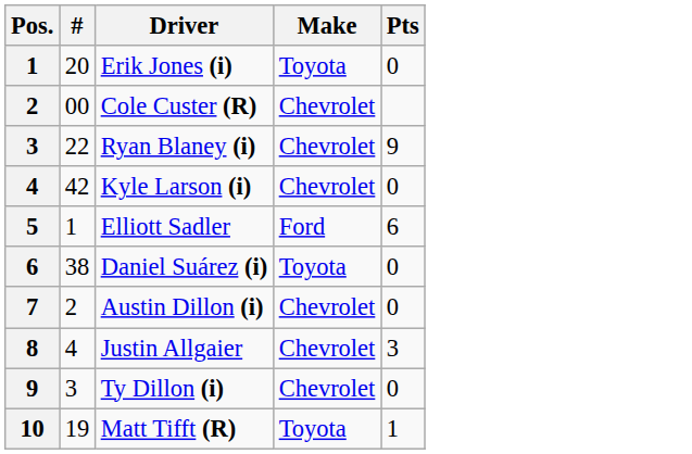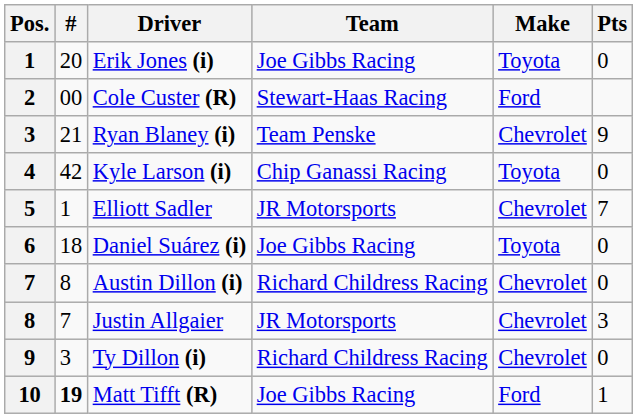+ column: Team | Joe Gibbs Racing | Stewart-Haas Racing | Team Penske | Chip Ganassi Racing | JR Motorsports | Joe Gibbs Racing | Richard Childress Racing | JR Motorsports | Richard Childress Racing | Joe Gibbs Racing
Cole Custer (R) | Make: Chevrolet -> Ford
Ryan Blaney (i) | #: 22 -> 21
Kyle Larson (i) | Make: Chevrolet -> Toyota
Elliott Sadler | Make: Ford -> Chevrolet
Elliott Sadler | Pts: 6 -> 7
Daniel Suárez (i) | #: 38 -> 18
Austin Dillon (i) | #: 2 -> 8
Justin Allgaier | #: 4 -> 7
Matt Tifft (R) | #: normal -> bold
Matt Tifft (R) | Make: Toyota -> Ford
